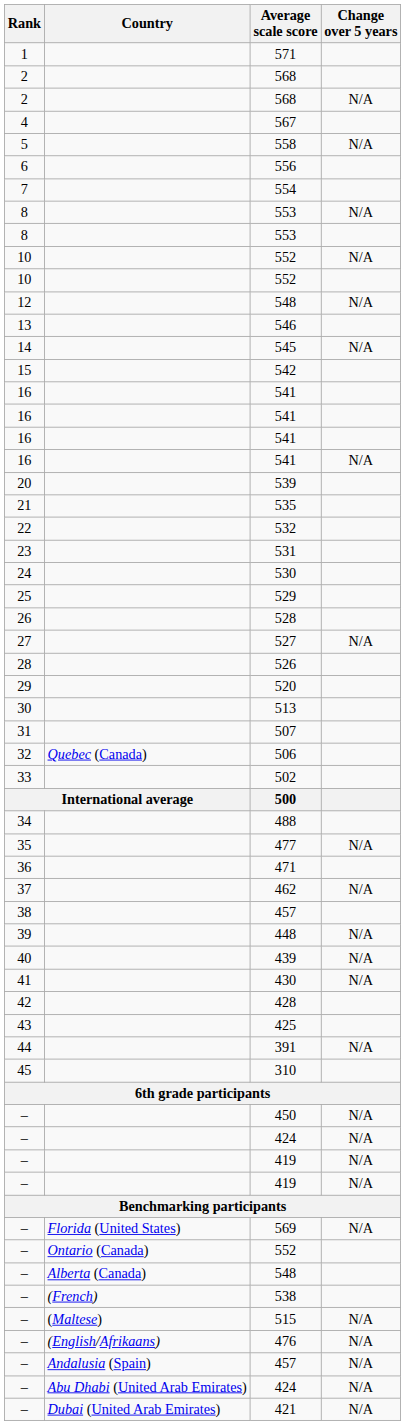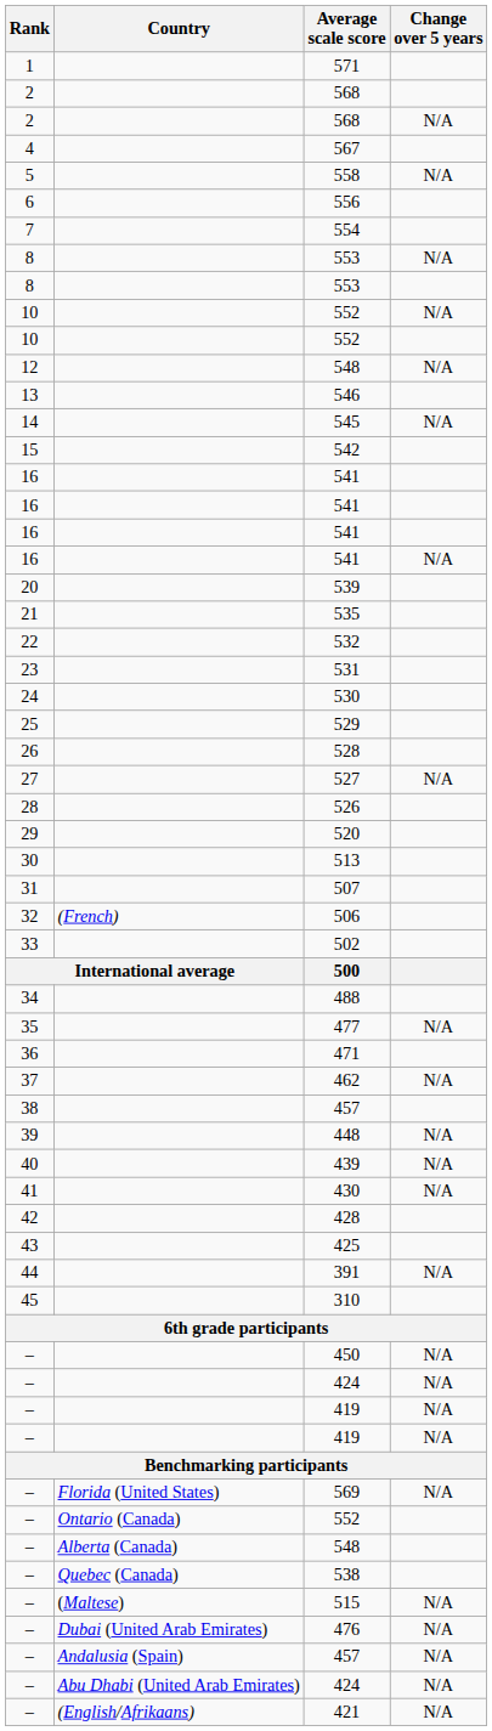506 | Country: Quebec (Canada) -> (French)
538 | Country: (French) -> Quebec (Canada)
476 | Country: (English/Afrikaans) -> Dubai (United Arab Emirates)
421 | Country: Dubai (United Arab Emirates) -> (English/Afrikaans)
